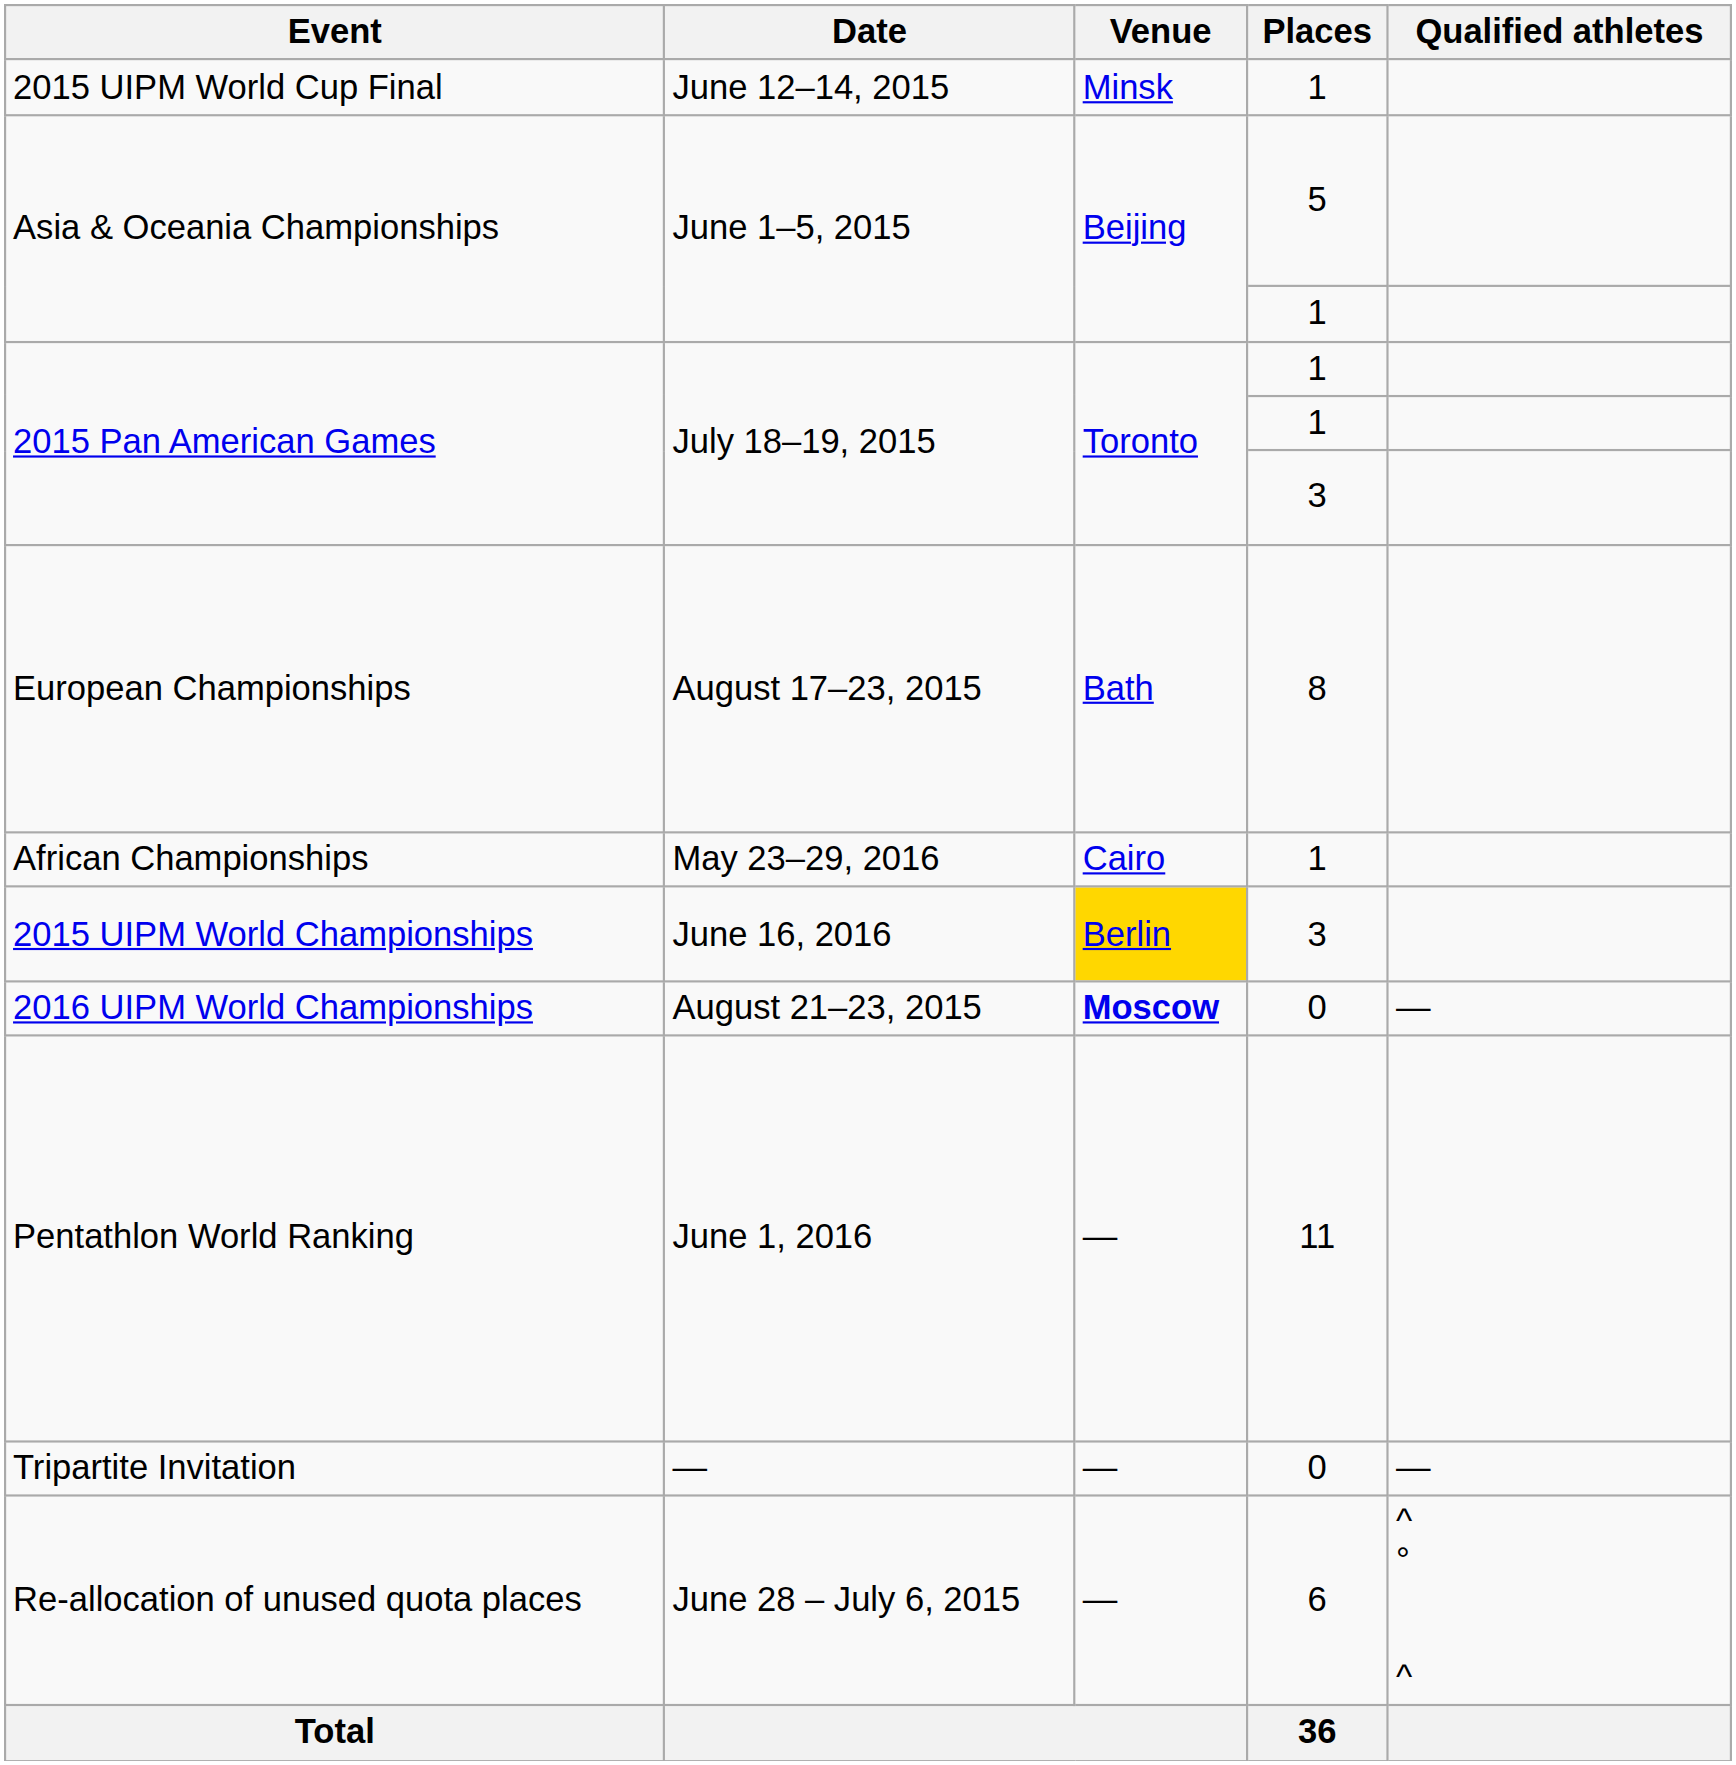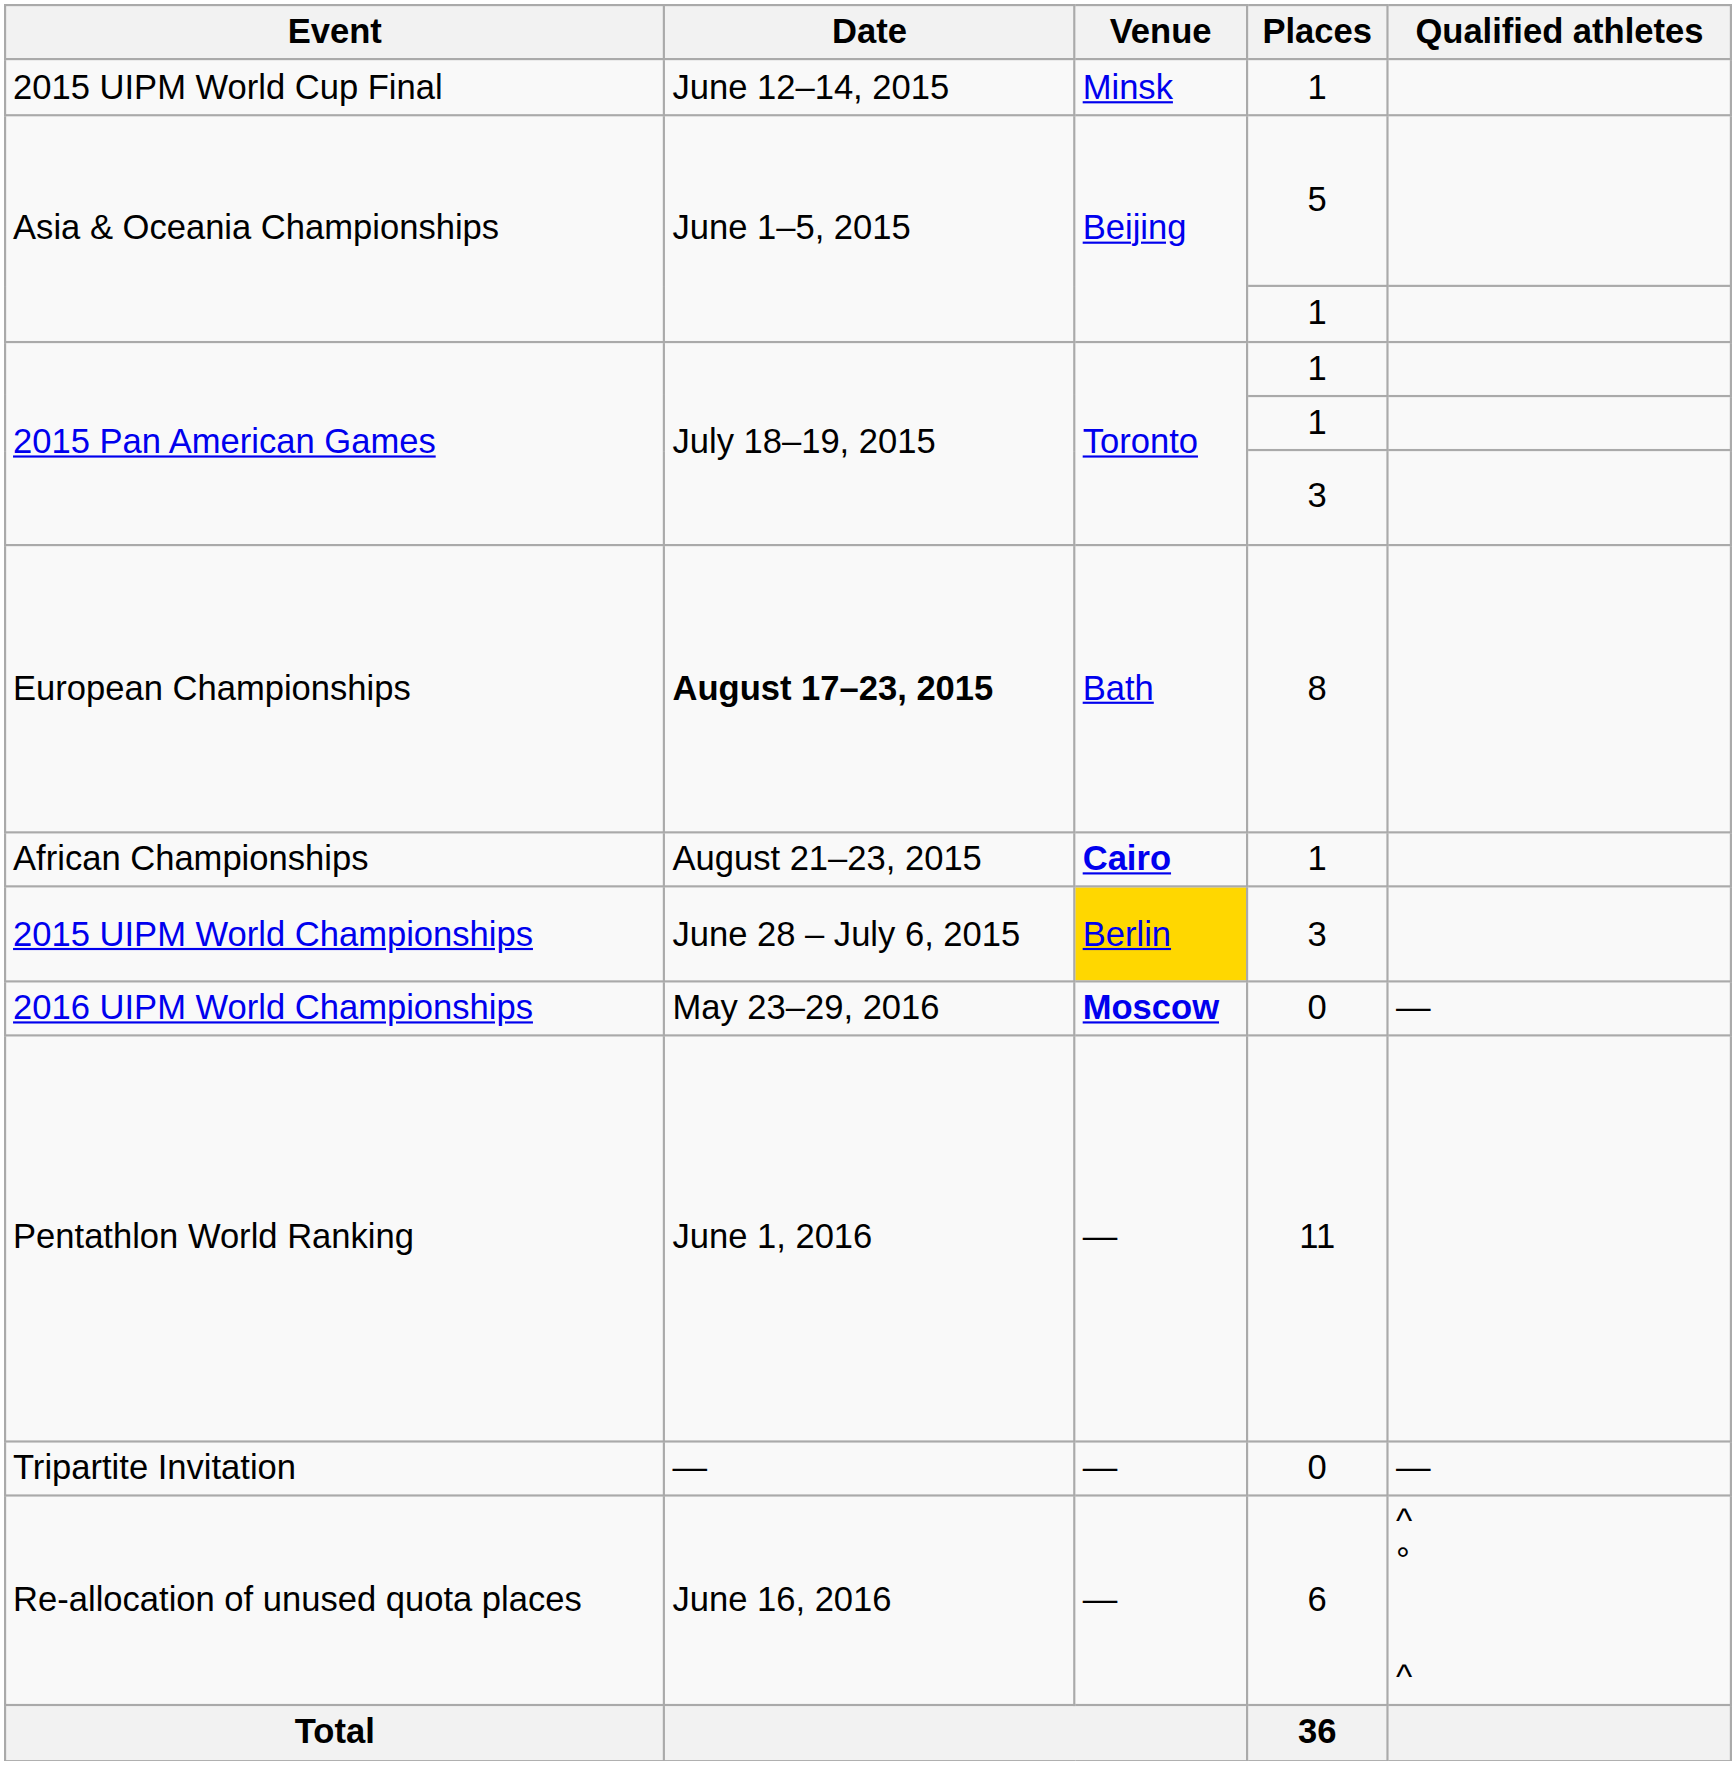European Championships | Date: normal -> bold
African Championships | Date: May 23–29, 2016 -> August 21–23, 2015
African Championships | Venue: normal -> bold
2015 UIPM World Championships | Date: June 16, 2016 -> June 28 – July 6, 2015
2016 UIPM World Championships | Date: August 21–23, 2015 -> May 23–29, 2016
Re-allocation of unused quota places | Date: June 28 – July 6, 2015 -> June 16, 2016
